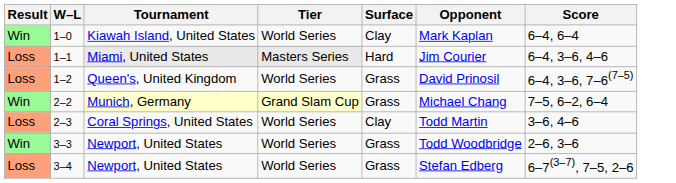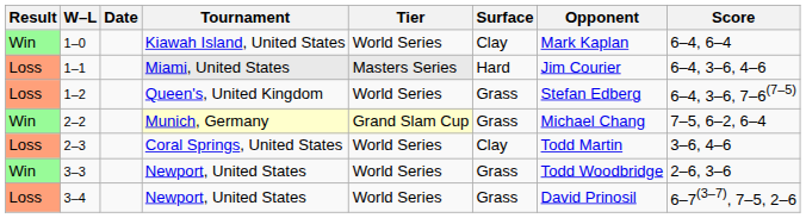+ column: Date
1–2 | Opponent: David Prinosil -> Stefan Edberg
3–4 | Opponent: Stefan Edberg -> David Prinosil
